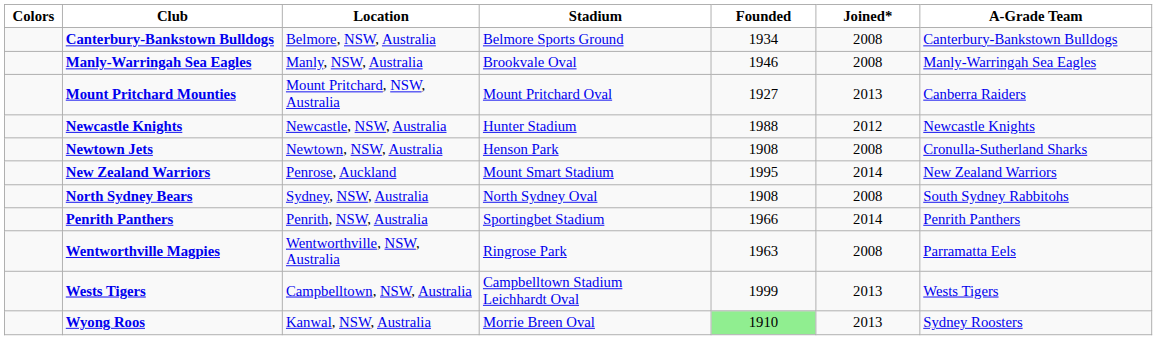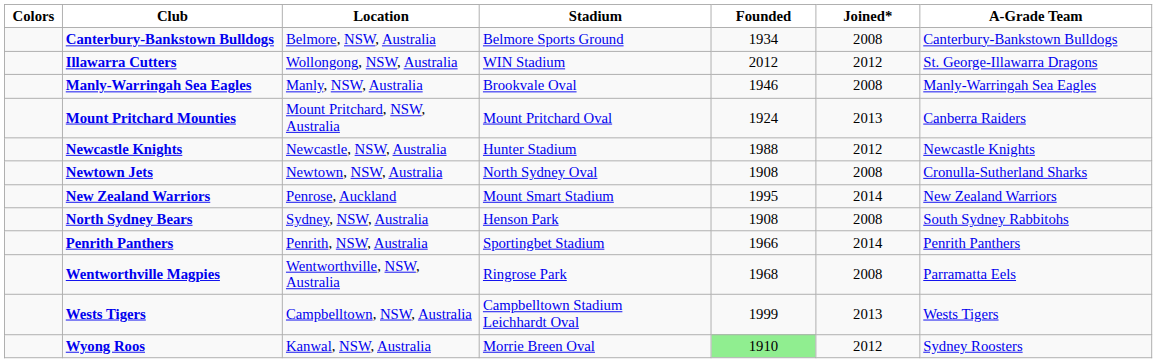+ row: Illawarra Cutters | Wollongong, NSW, Australia | WIN Stadium | 2012 | 2012 | St. George-Illawarra Dragons
Mount Pritchard Mounties | Founded: 1927 -> 1924
Newtown Jets | Stadium: Henson Park -> North Sydney Oval
North Sydney Bears | Stadium: North Sydney Oval -> Henson Park
Wentworthville Magpies | Founded: 1963 -> 1968
Wyong Roos | Joined*: 2013 -> 2012
